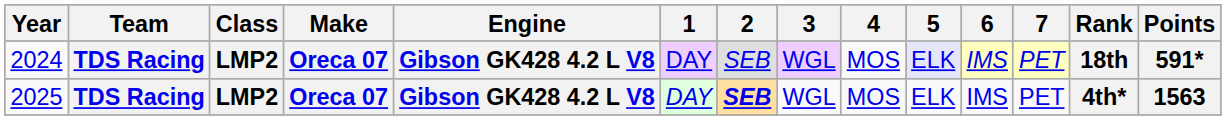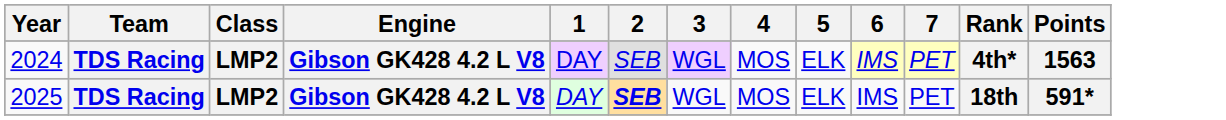- column: Make | Oreca 07 | Oreca 07
2024 | 5: lavender background -> no background
2024 | Rank: 18th -> 4th*
2024 | Points: 591* -> 1563
2025 | Rank: 4th* -> 18th
2025 | Points: 1563 -> 591*
